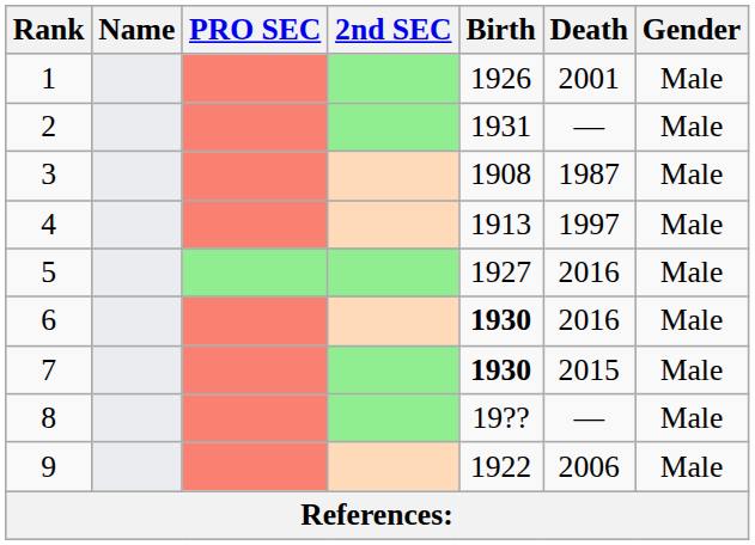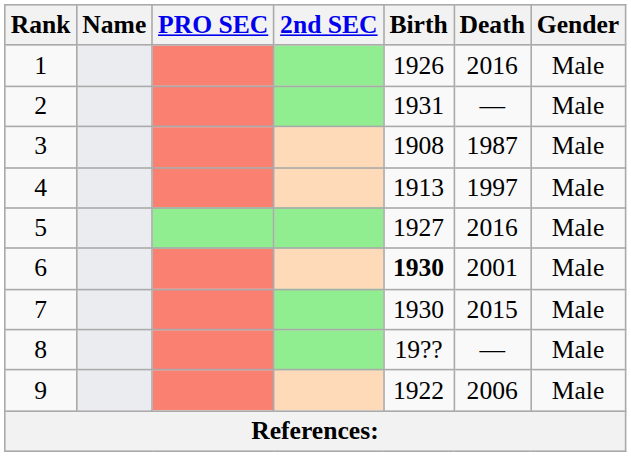1 | Death: 2001 -> 2016
6 | Death: 2016 -> 2001
7 | Birth: bold -> normal
